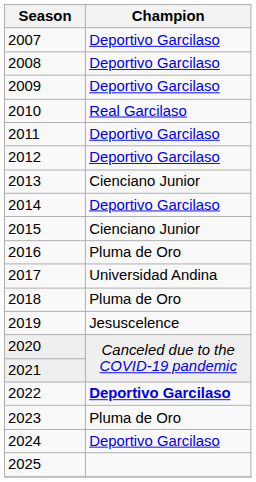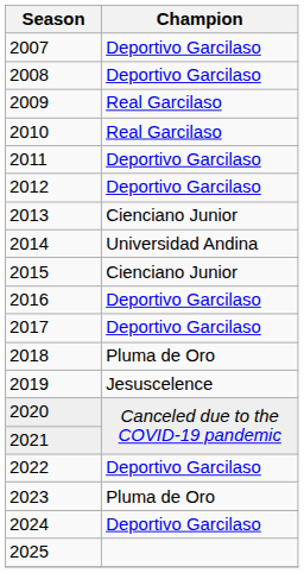2009 | Champion: Deportivo Garcilaso -> Real Garcilaso
2014 | Champion: Deportivo Garcilaso -> Universidad Andina
2016 | Champion: Pluma de Oro -> Deportivo Garcilaso
2017 | Champion: Universidad Andina -> Deportivo Garcilaso
2022 | Champion: bold -> normal
